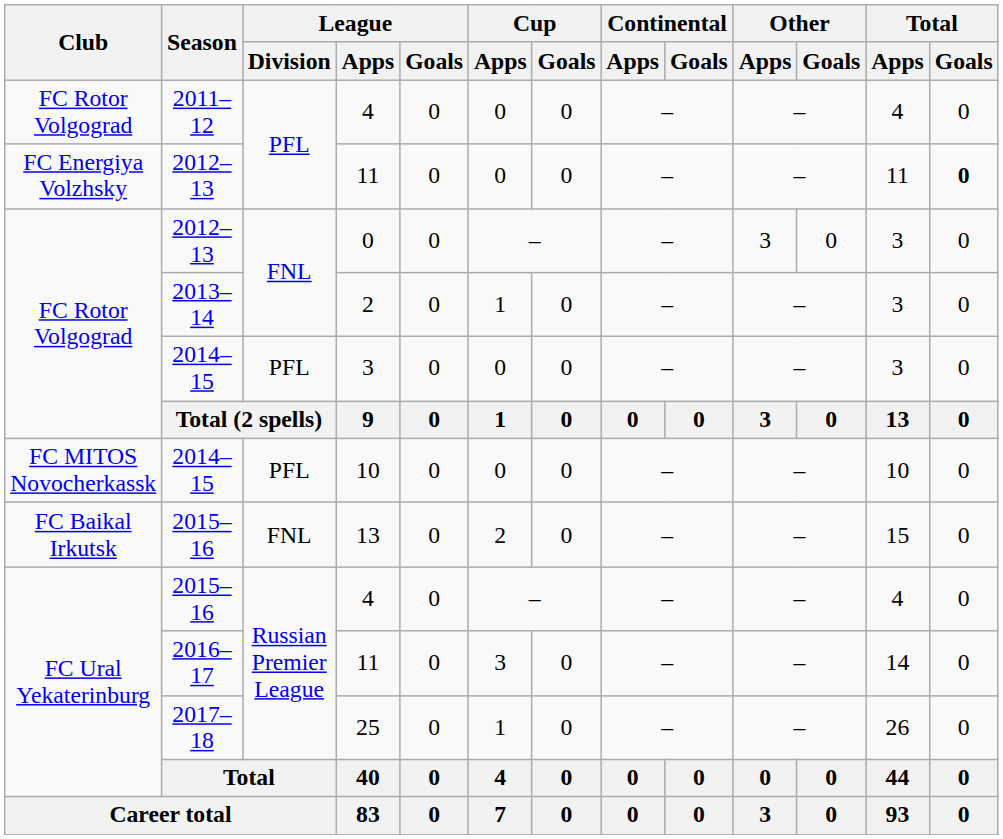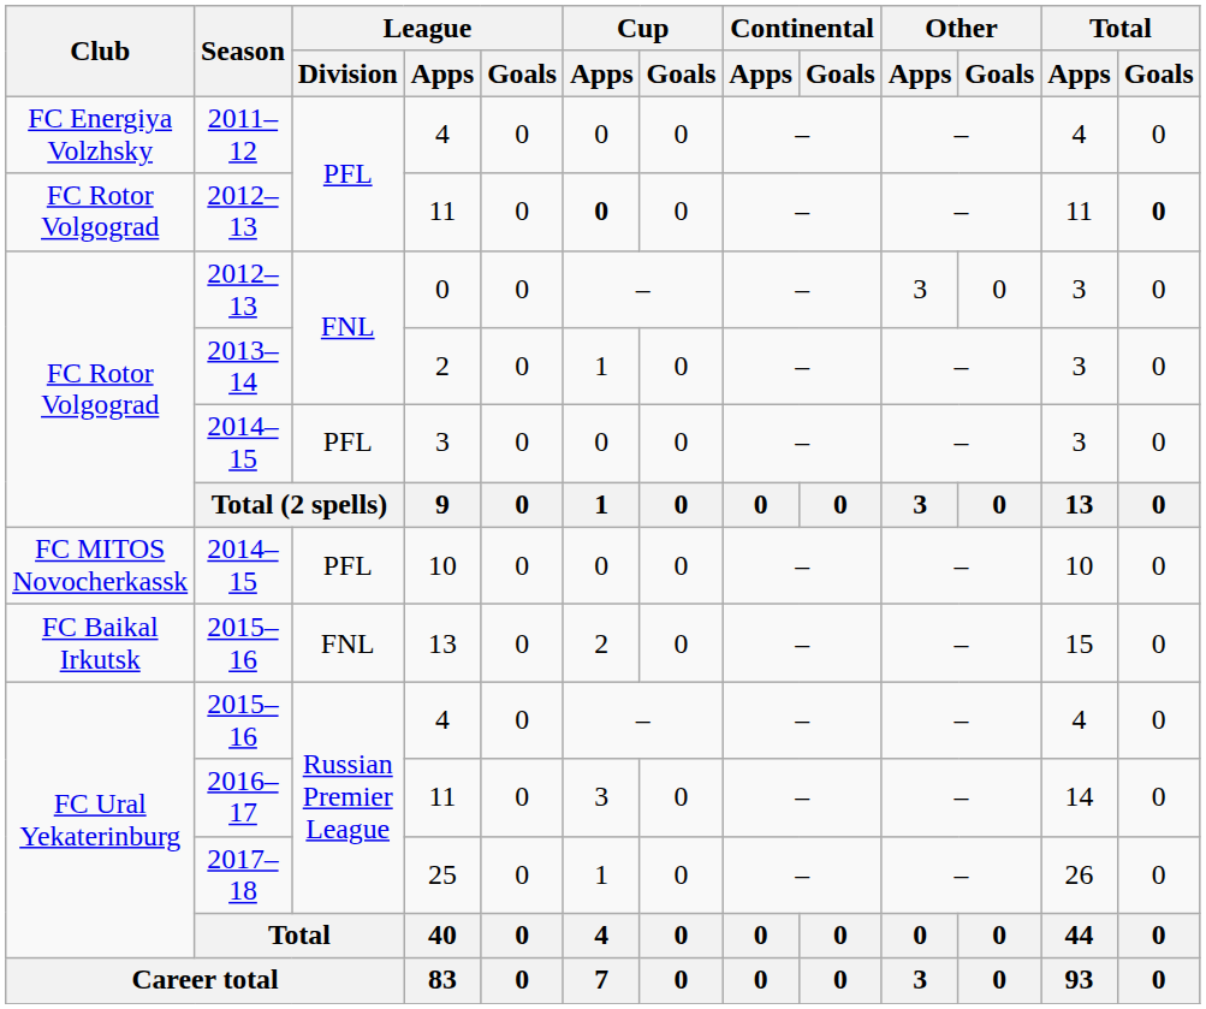2011–12 / 4 | Club: FC Rotor Volgograd -> FC Energiya Volzhsky
2012–13 / 11 | Club: FC Energiya Volzhsky -> FC Rotor Volgograd
2012–13 / 11 | Cup / Apps: normal -> bold
